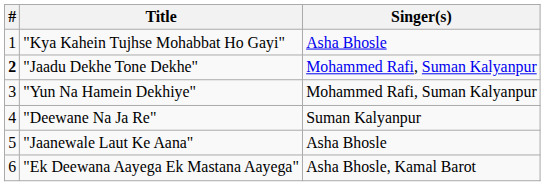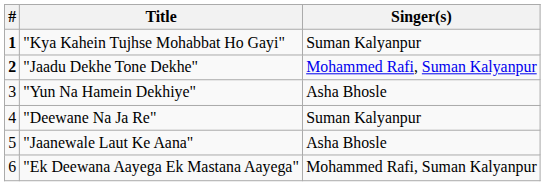"Kya Kahein Tujhse Mohabbat Ho Gayi" | #: normal -> bold
"Kya Kahein Tujhse Mohabbat Ho Gayi" | Singer(s): Asha Bhosle -> Suman Kalyanpur
"Yun Na Hamein Dekhiye" | Singer(s): Mohammed Rafi, Suman Kalyanpur -> Asha Bhosle
"Ek Deewana Aayega Ek Mastana Aayega" | Singer(s): Asha Bhosle, Kamal Barot -> Mohammed Rafi, Suman Kalyanpur
